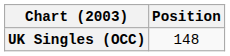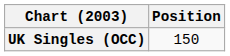UK Singles (OCC) | Position: 148 -> 150
